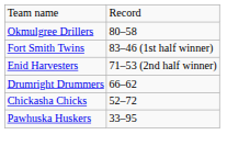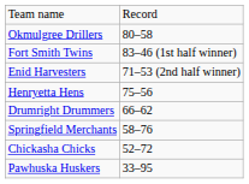+ row: Henryetta Hens | 75–56
+ row: Springfield Merchants | 58–76
